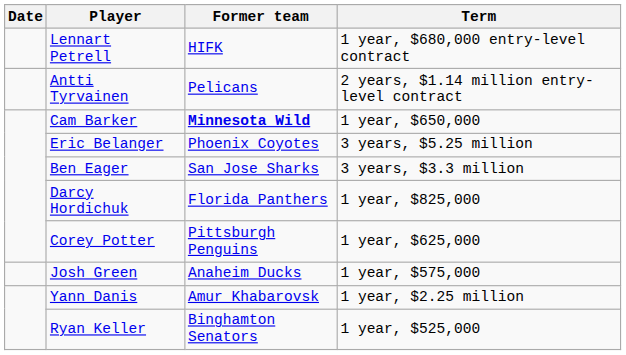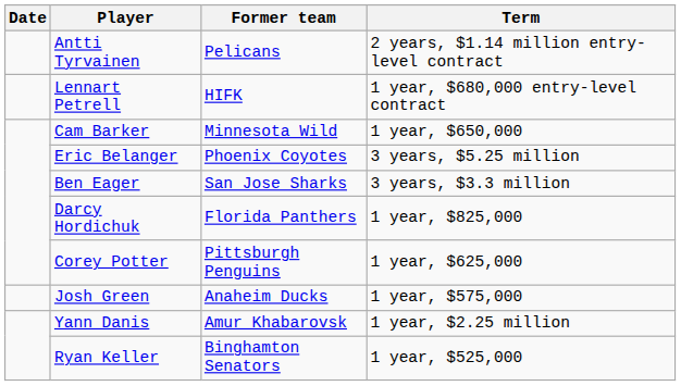rows swapped: Lennart Petrell <-> Antti Tyrvainen
Cam Barker | Former team: bold -> normal
